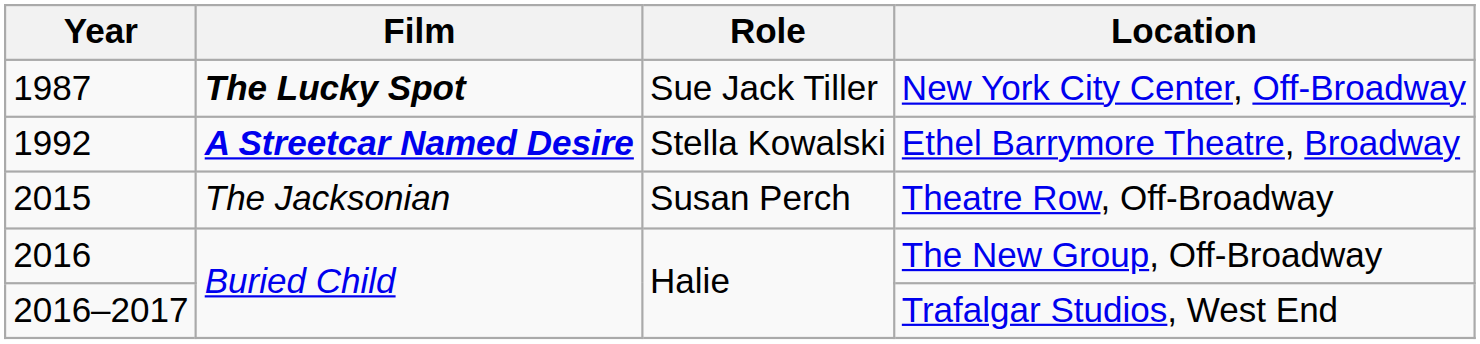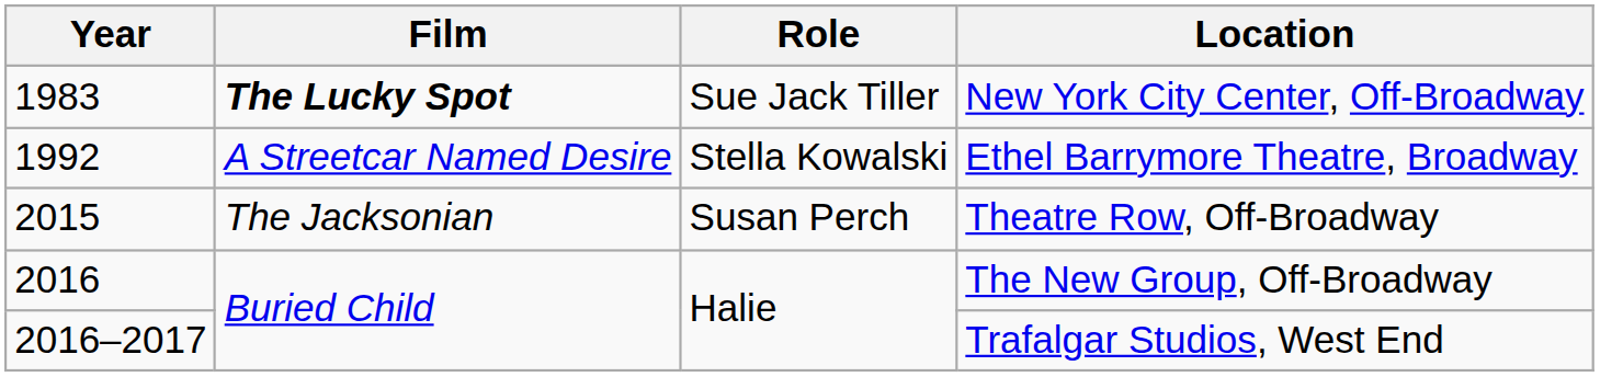New York City Center, Off-Broadway | Year: 1987 -> 1983
Ethel Barrymore Theatre, Broadway | Film: bold -> normal
